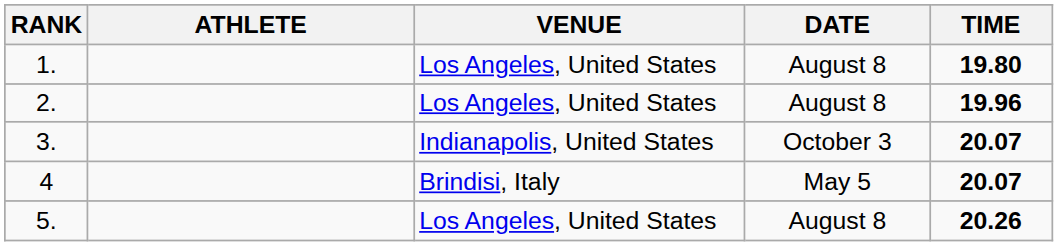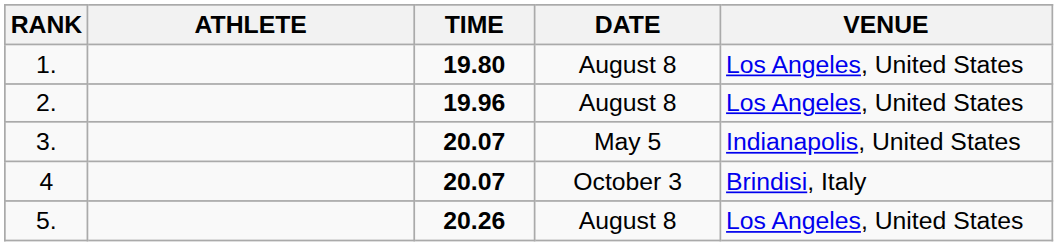columns swapped: TIME <-> VENUE
3. | DATE: October 3 -> May 5
4 | DATE: May 5 -> October 3
